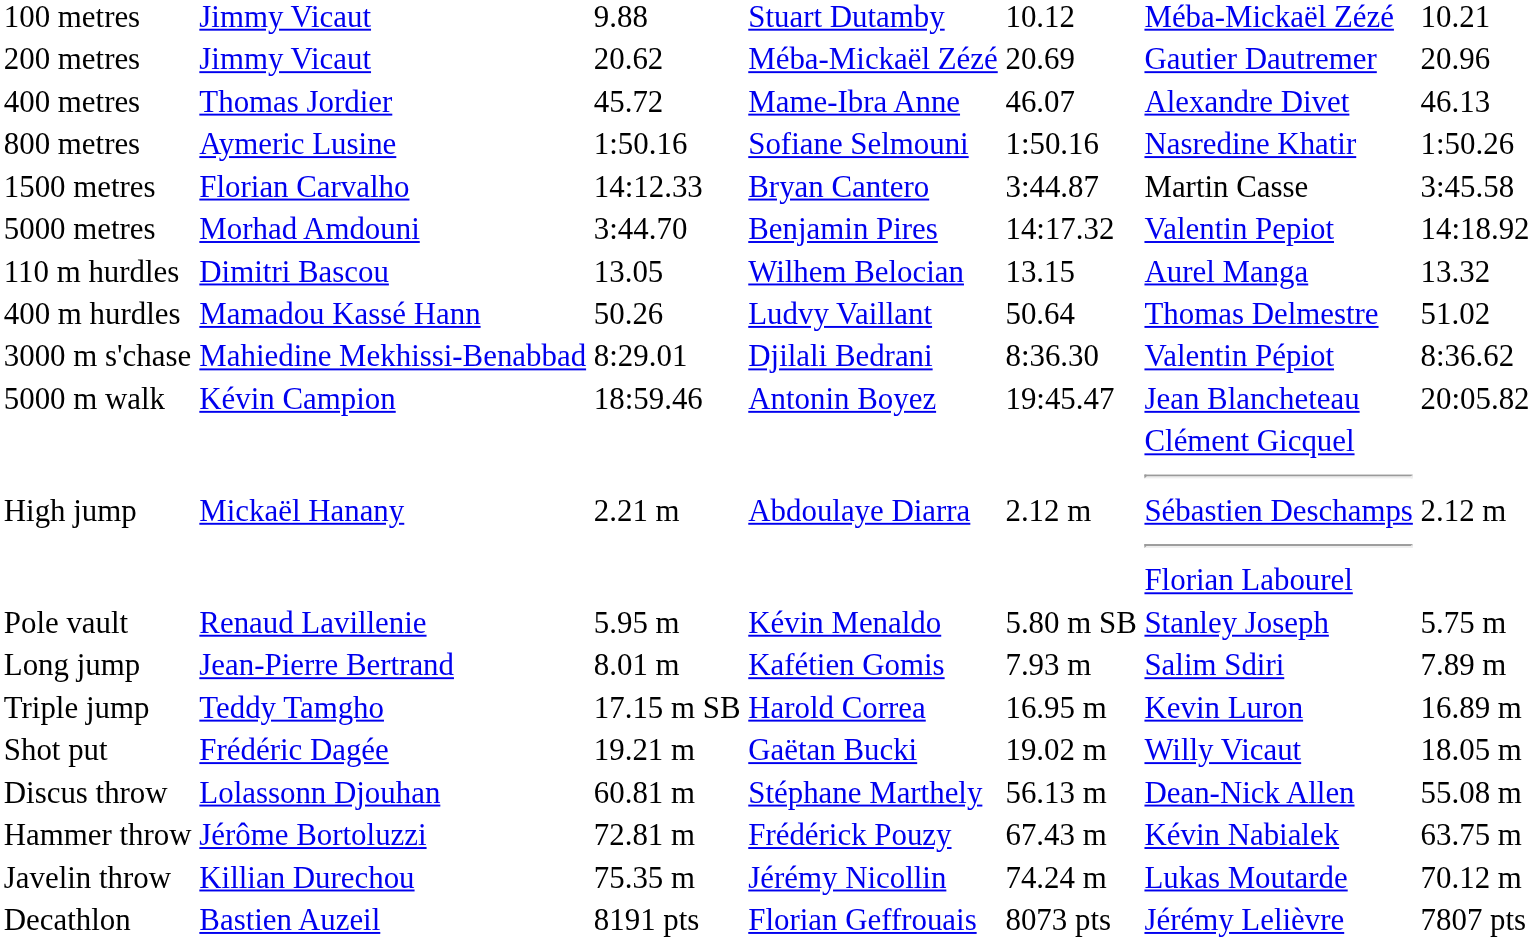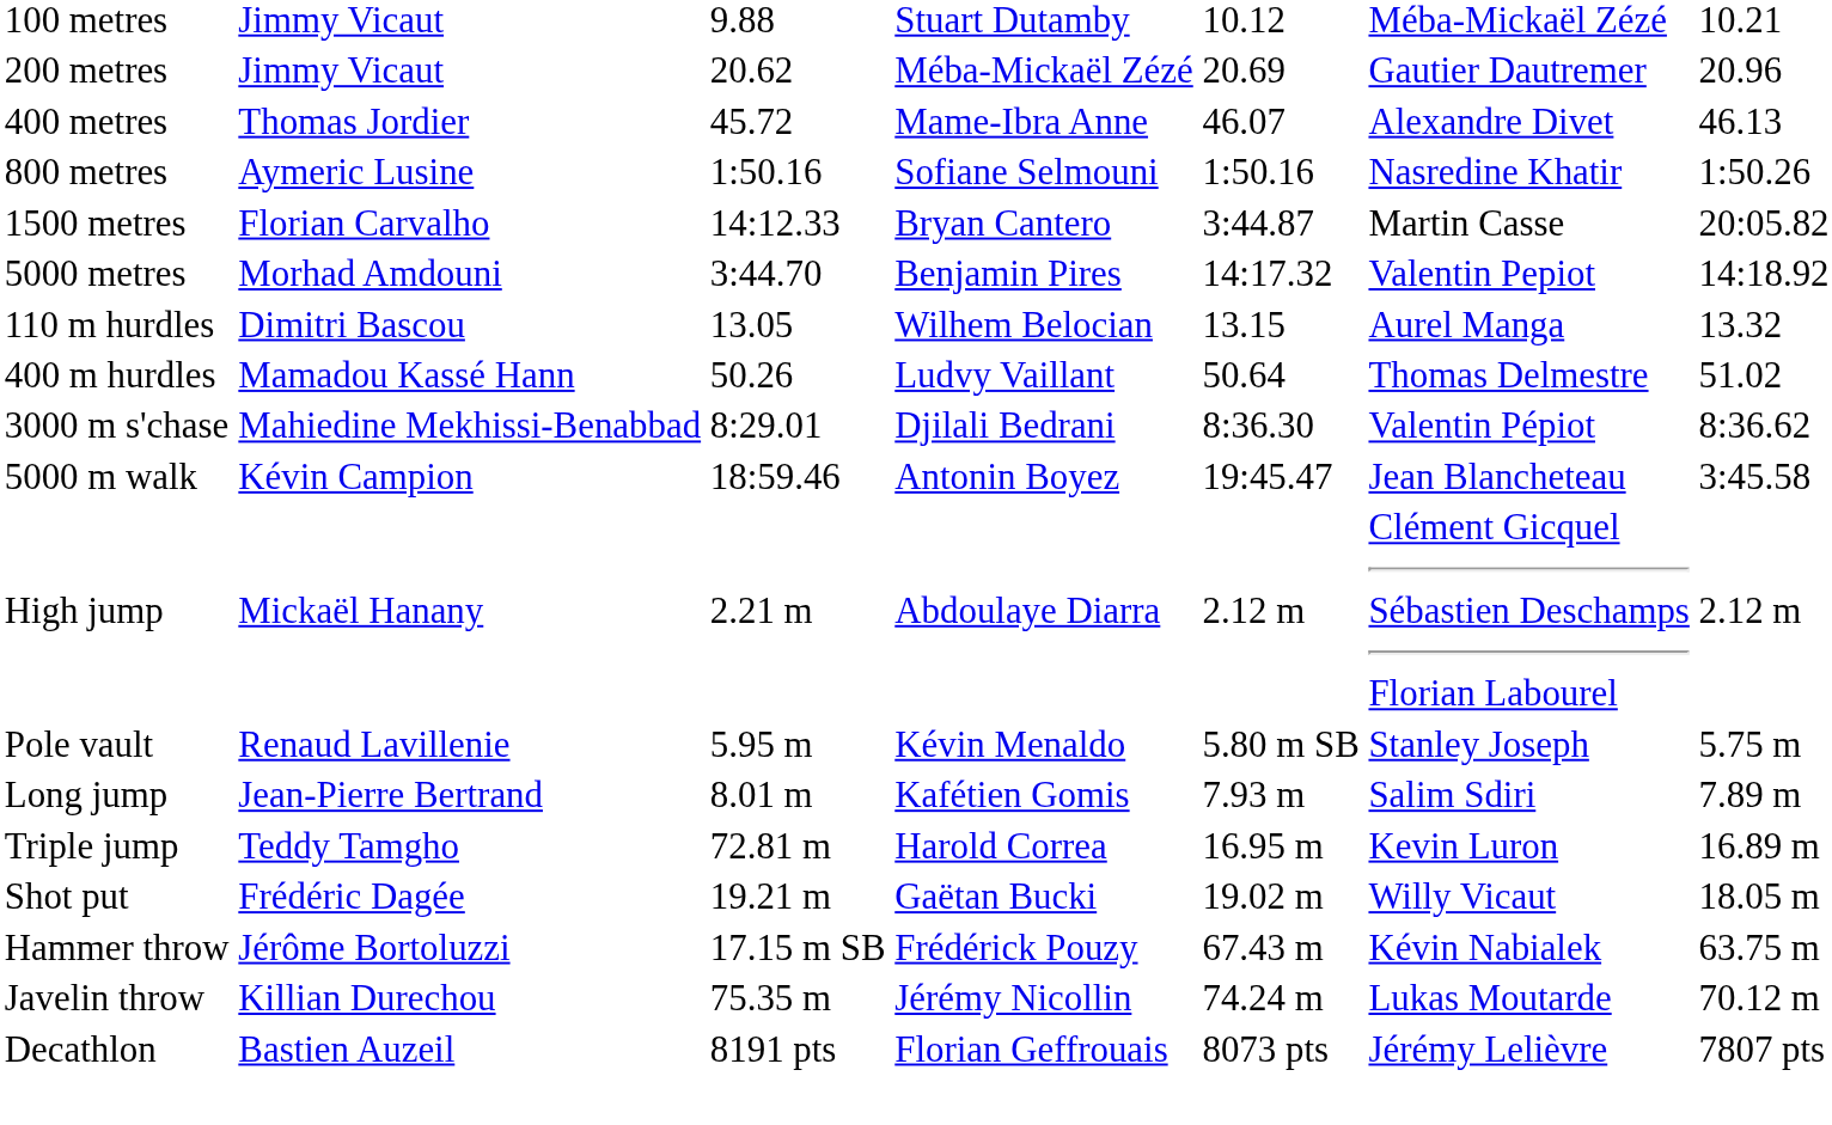1500 metres | column 7: 3:45.58 -> 20:05.82
5000 m walk | column 7: 20:05.82 -> 3:45.58
Triple jump | column 3: 17.15 m SB -> 72.81 m
- row: Discus throw | Lolassonn Djouhan | 60.81 m | Stéphane Marthely | 56.13 m | Dean-Nick Allen | 55.08 m
Hammer throw | column 3: 72.81 m -> 17.15 m SB
